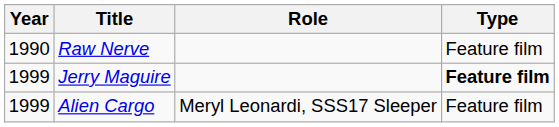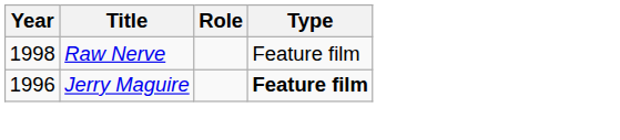Raw Nerve | Year: 1990 -> 1998
Jerry Maguire | Year: 1999 -> 1996
- row: 1999 | Alien Cargo | Meryl Leonardi, SSS17 Sleeper | Feature film
